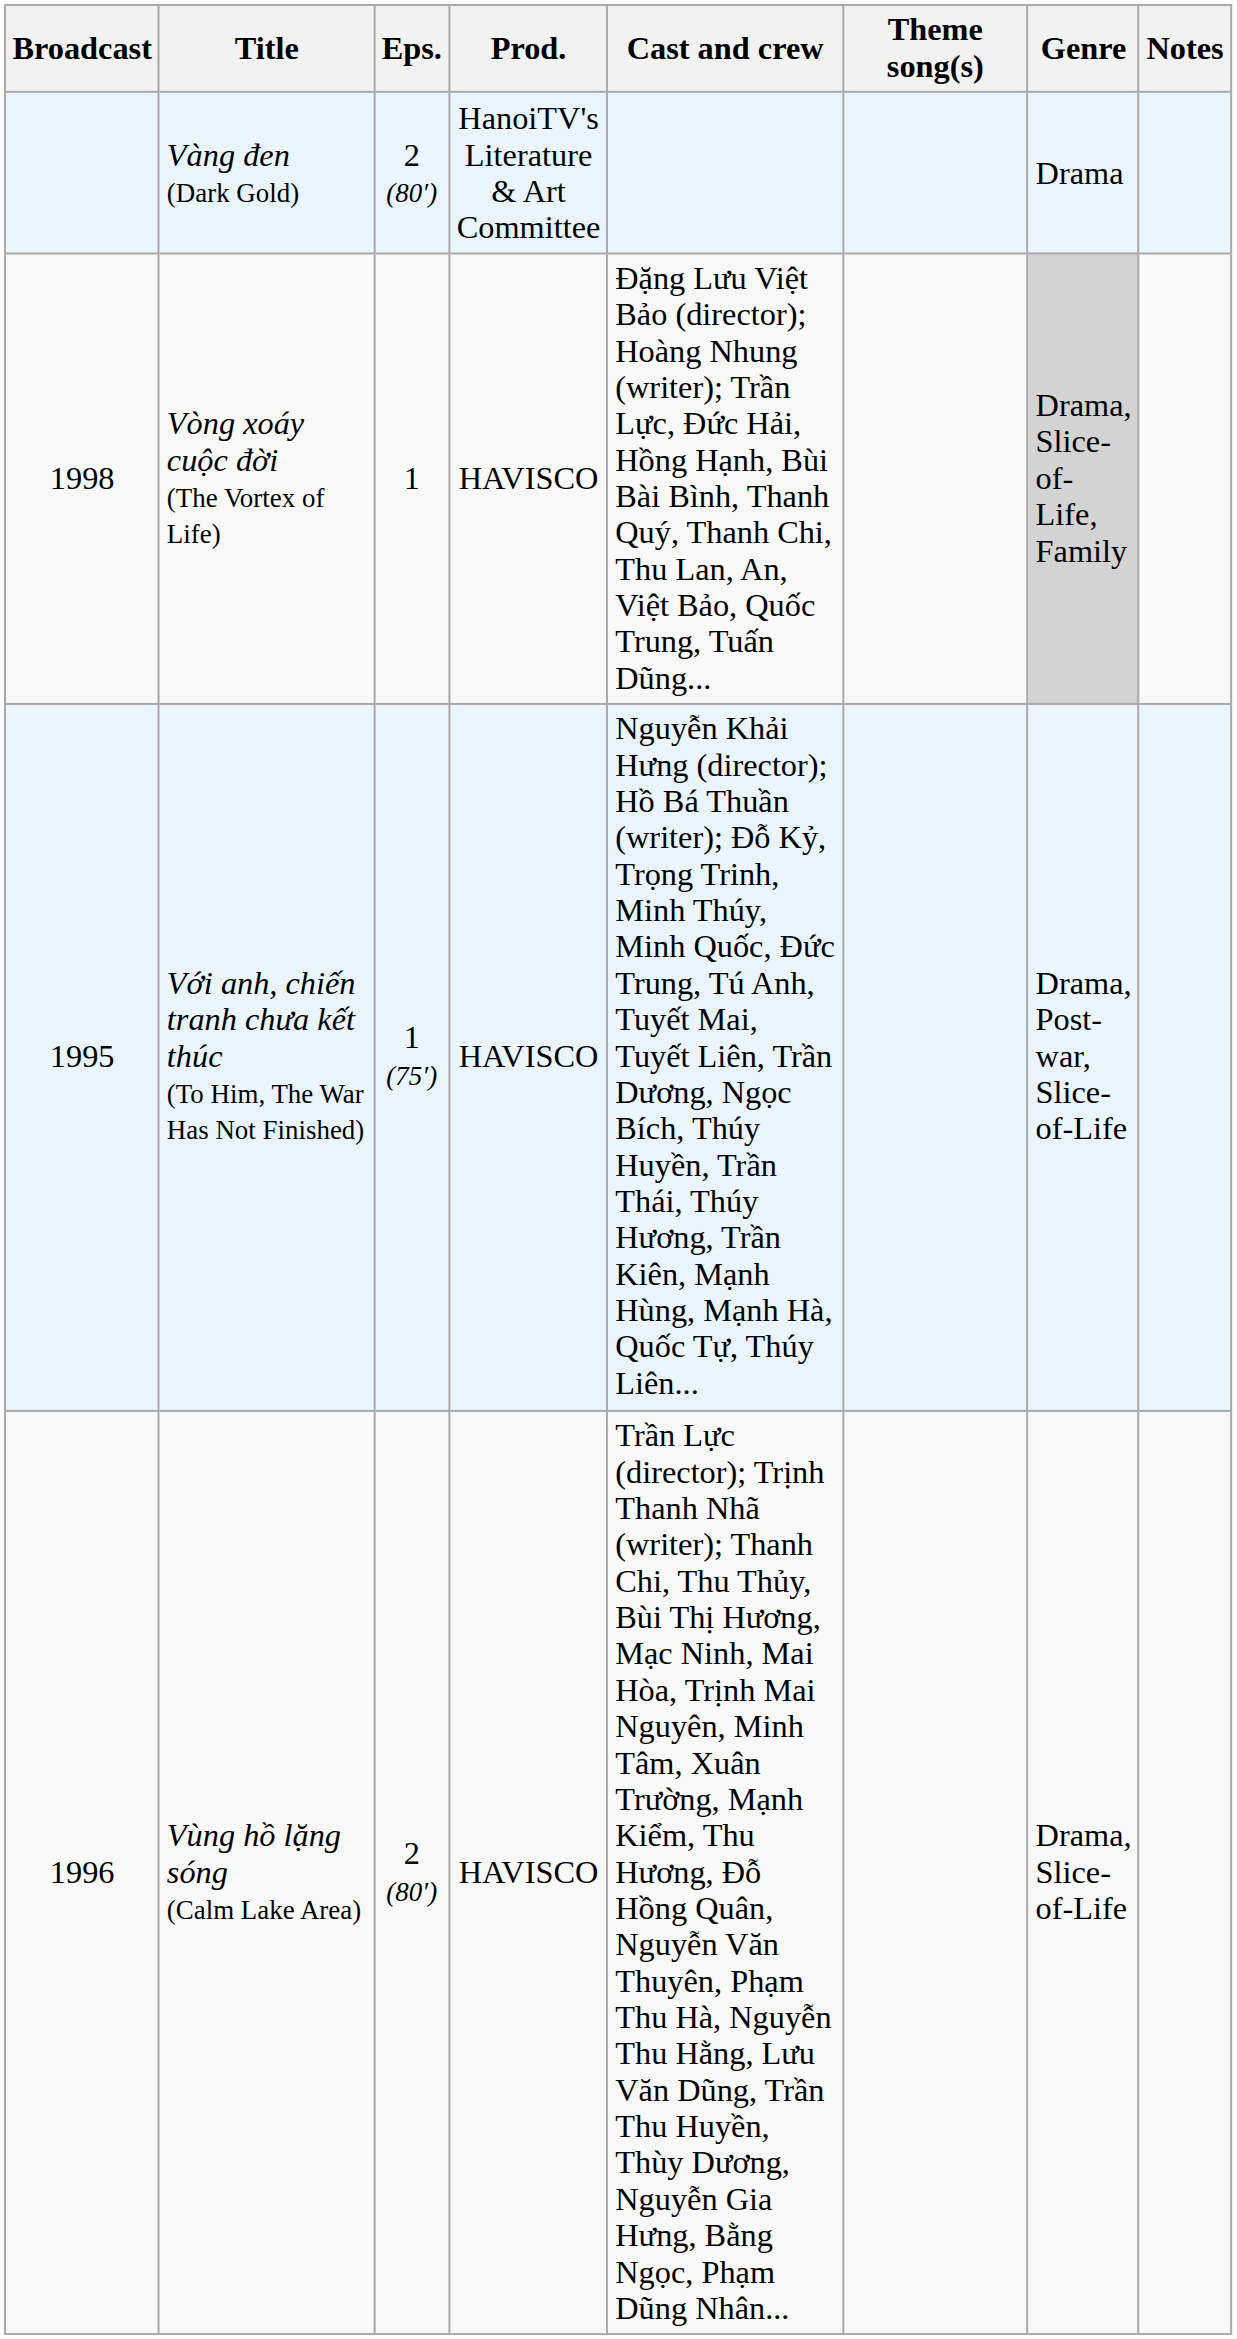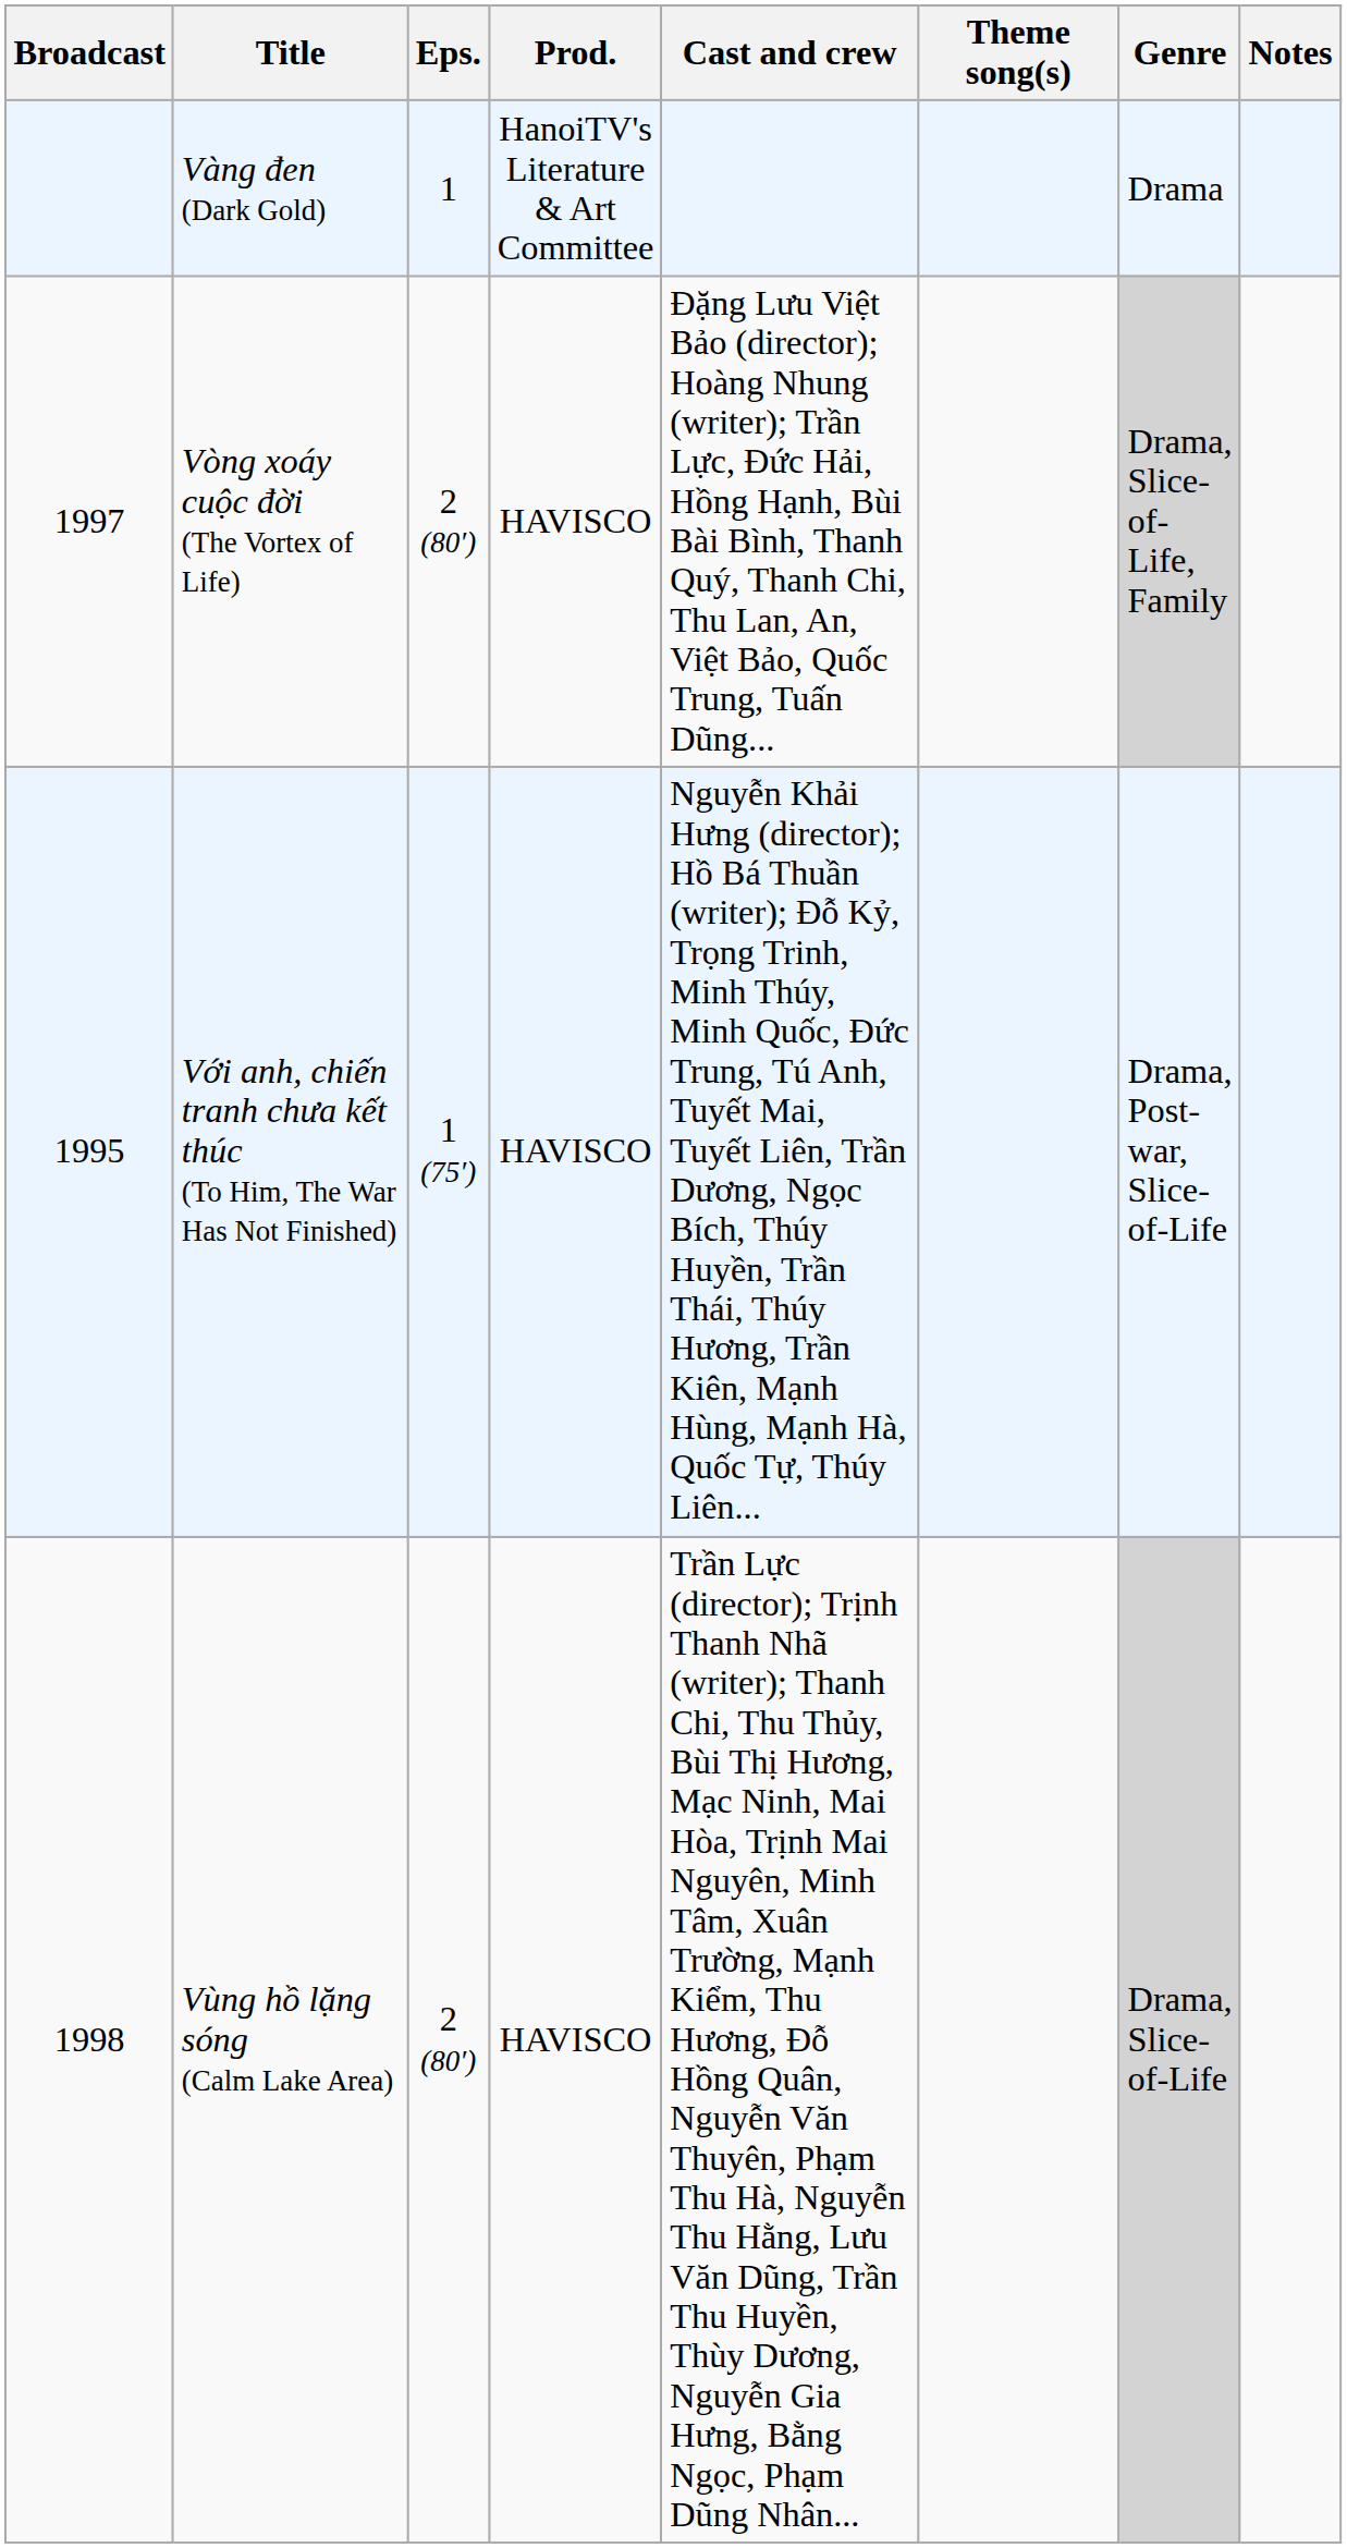Vàng đen (Dark Gold) | Eps.: 2 (80′) -> 1
Vòng xoáy cuộc đời (The Vortex of Life) | Broadcast: 1998 -> 1997
Vòng xoáy cuộc đời (The Vortex of Life) | Eps.: 1 -> 2 (80′)
Vùng hồ lặng sóng (Calm Lake Area) | Broadcast: 1996 -> 1998
Vùng hồ lặng sóng (Calm Lake Area) | Genre: no background -> lightgrey background
